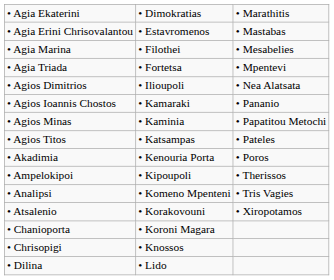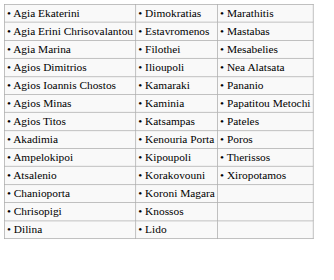- row: • Agia Triada | • Fortetsa | • Mpentevi
- row: • Analipsi | • Komeno Mpenteni | • Tris Vagies
